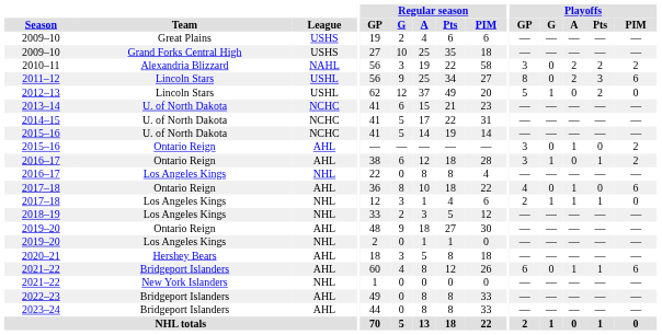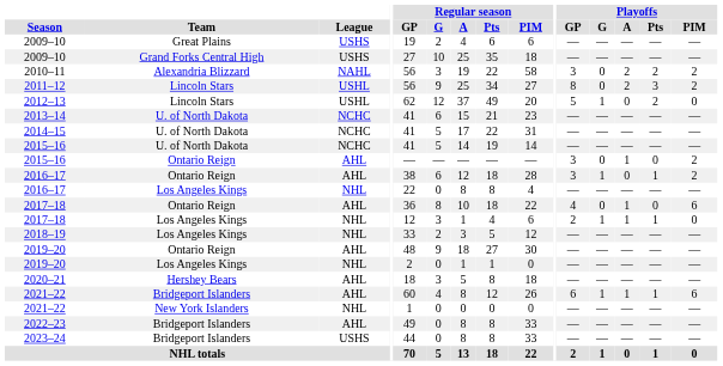2011–12 | Playoffs / PIM: 6 -> 2
2021–22 / Bridgeport Islanders | Playoffs / G: 0 -> 1
2023–24 | League: AHL -> USHS
